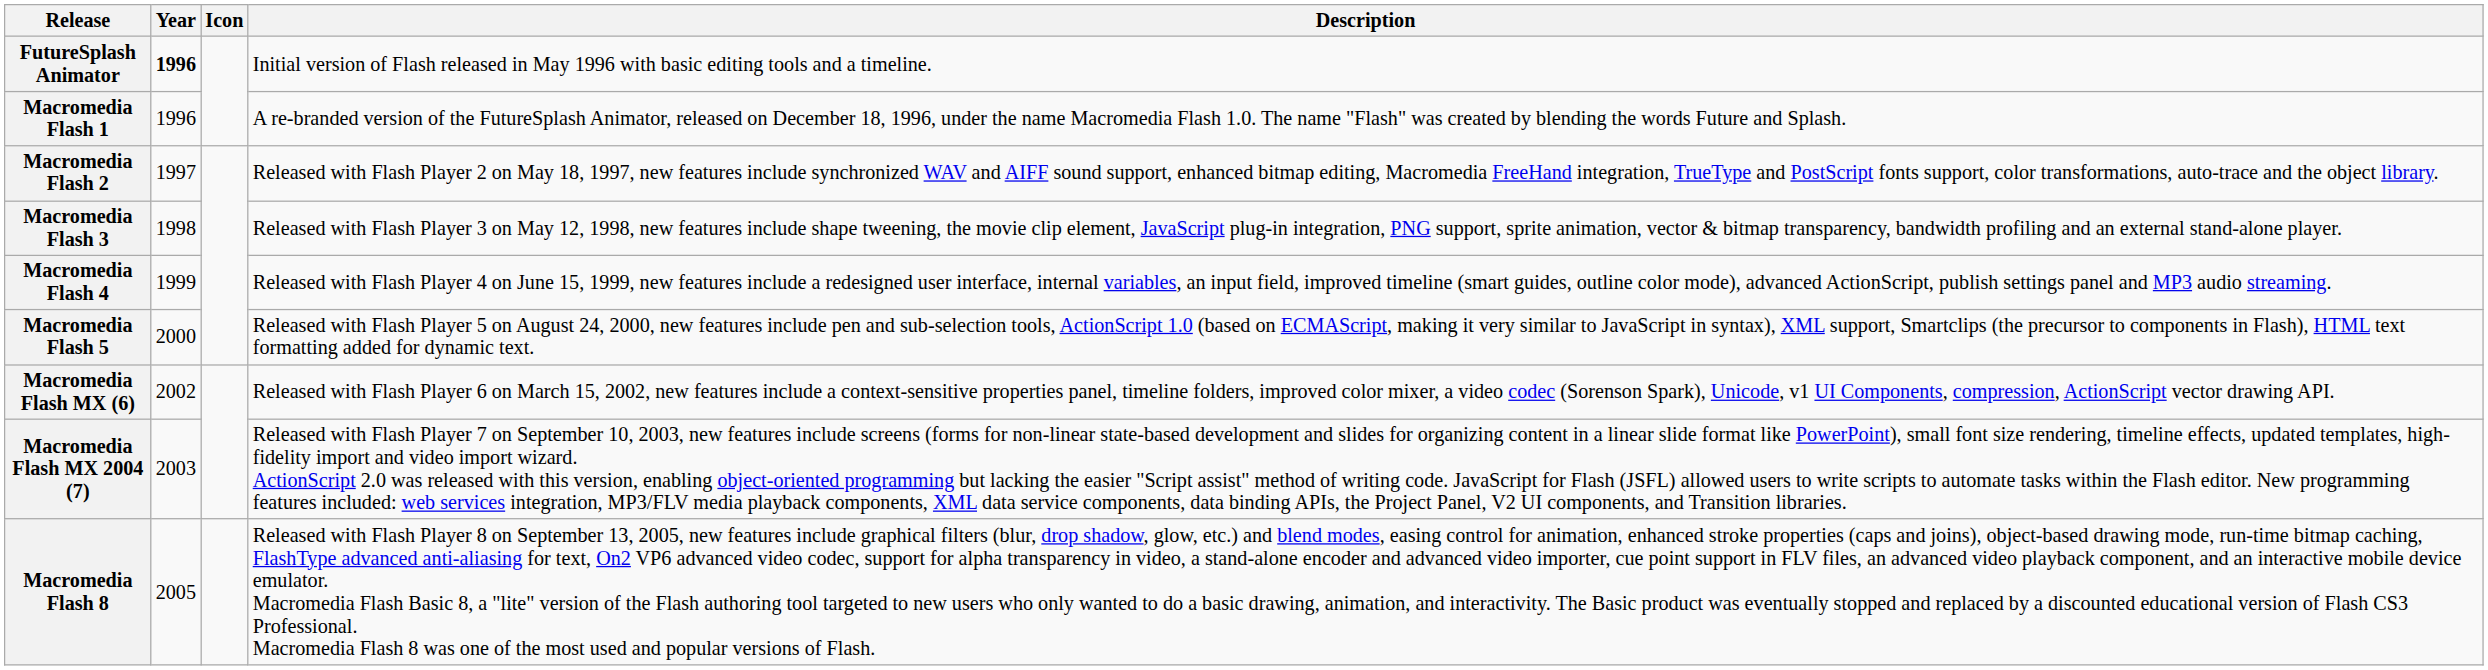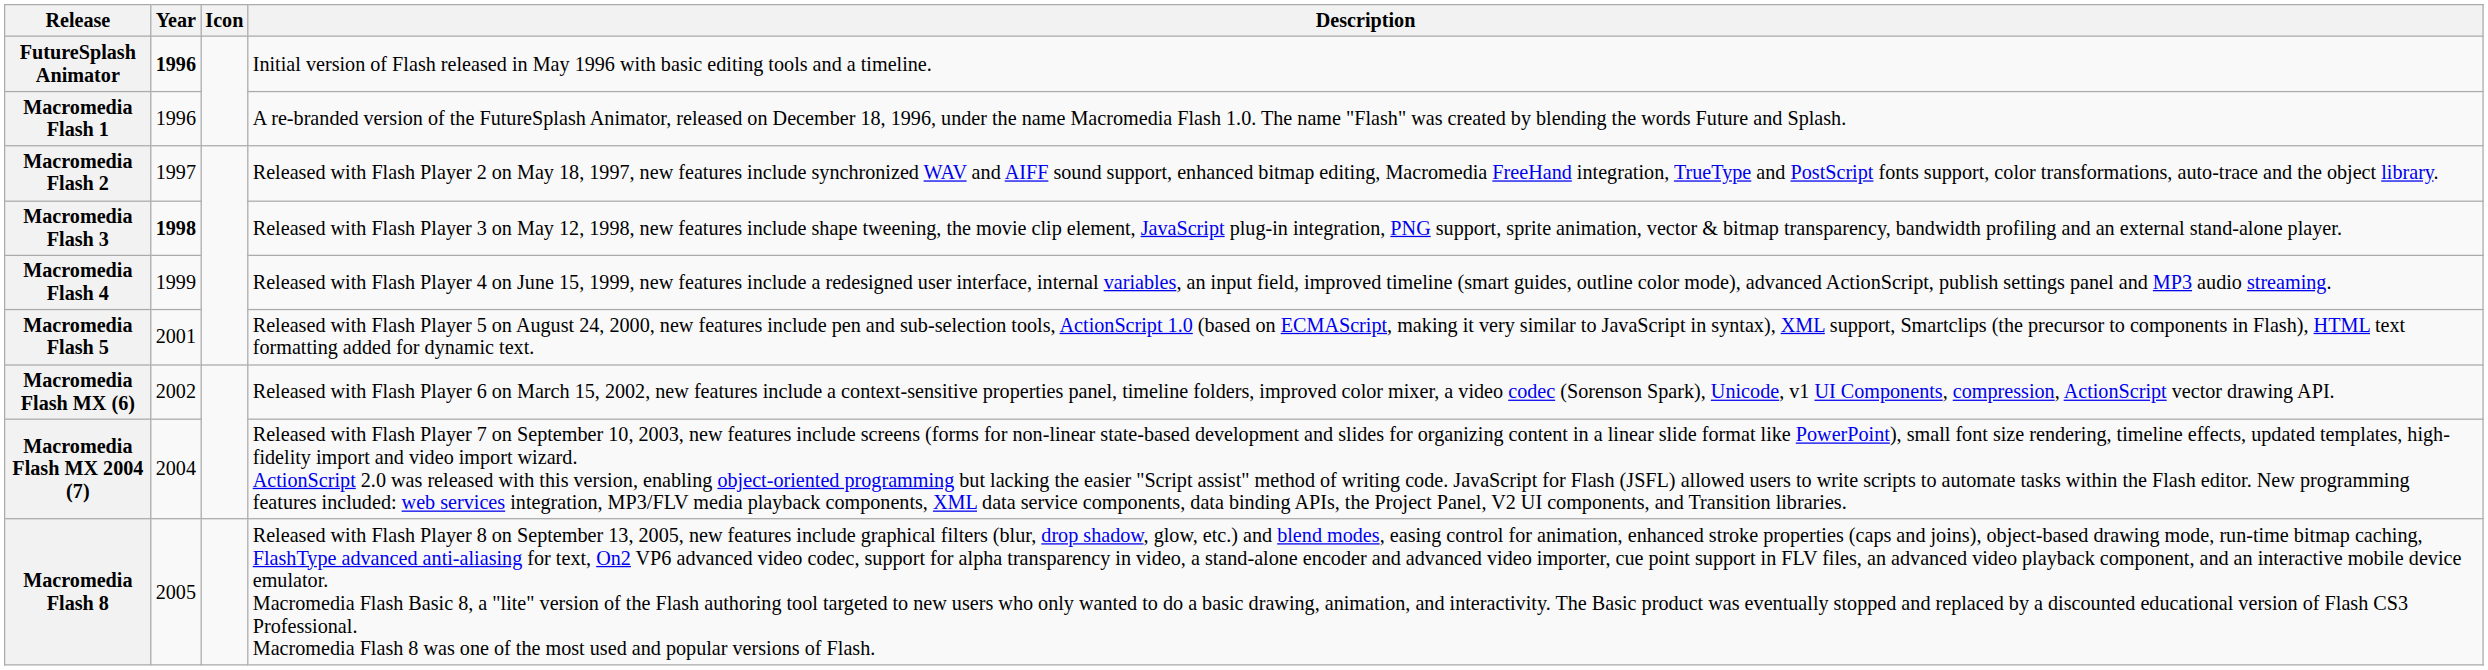Macromedia Flash 3 | Year: normal -> bold
Macromedia Flash 5 | Year: 2000 -> 2001
Macromedia Flash MX 2004 (7) | Year: 2003 -> 2004
